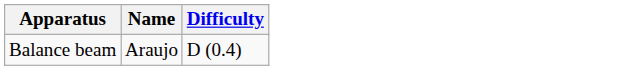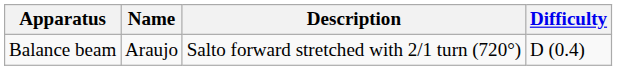+ column: Description | Salto forward stretched with 2/1 turn (720°)
